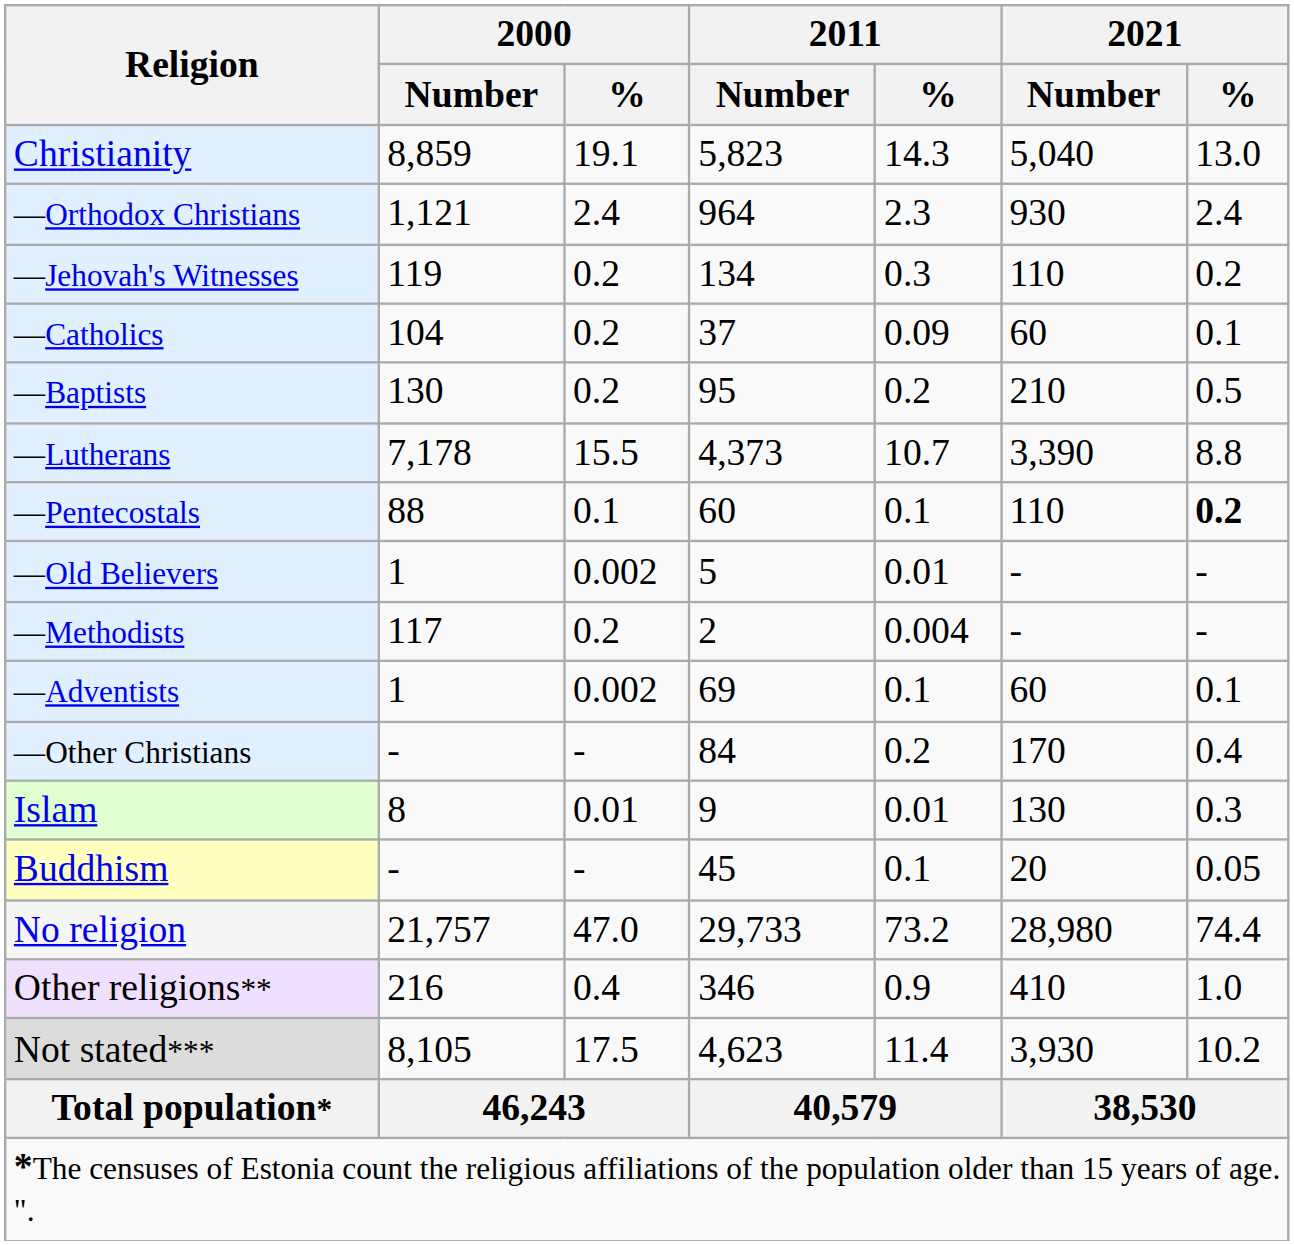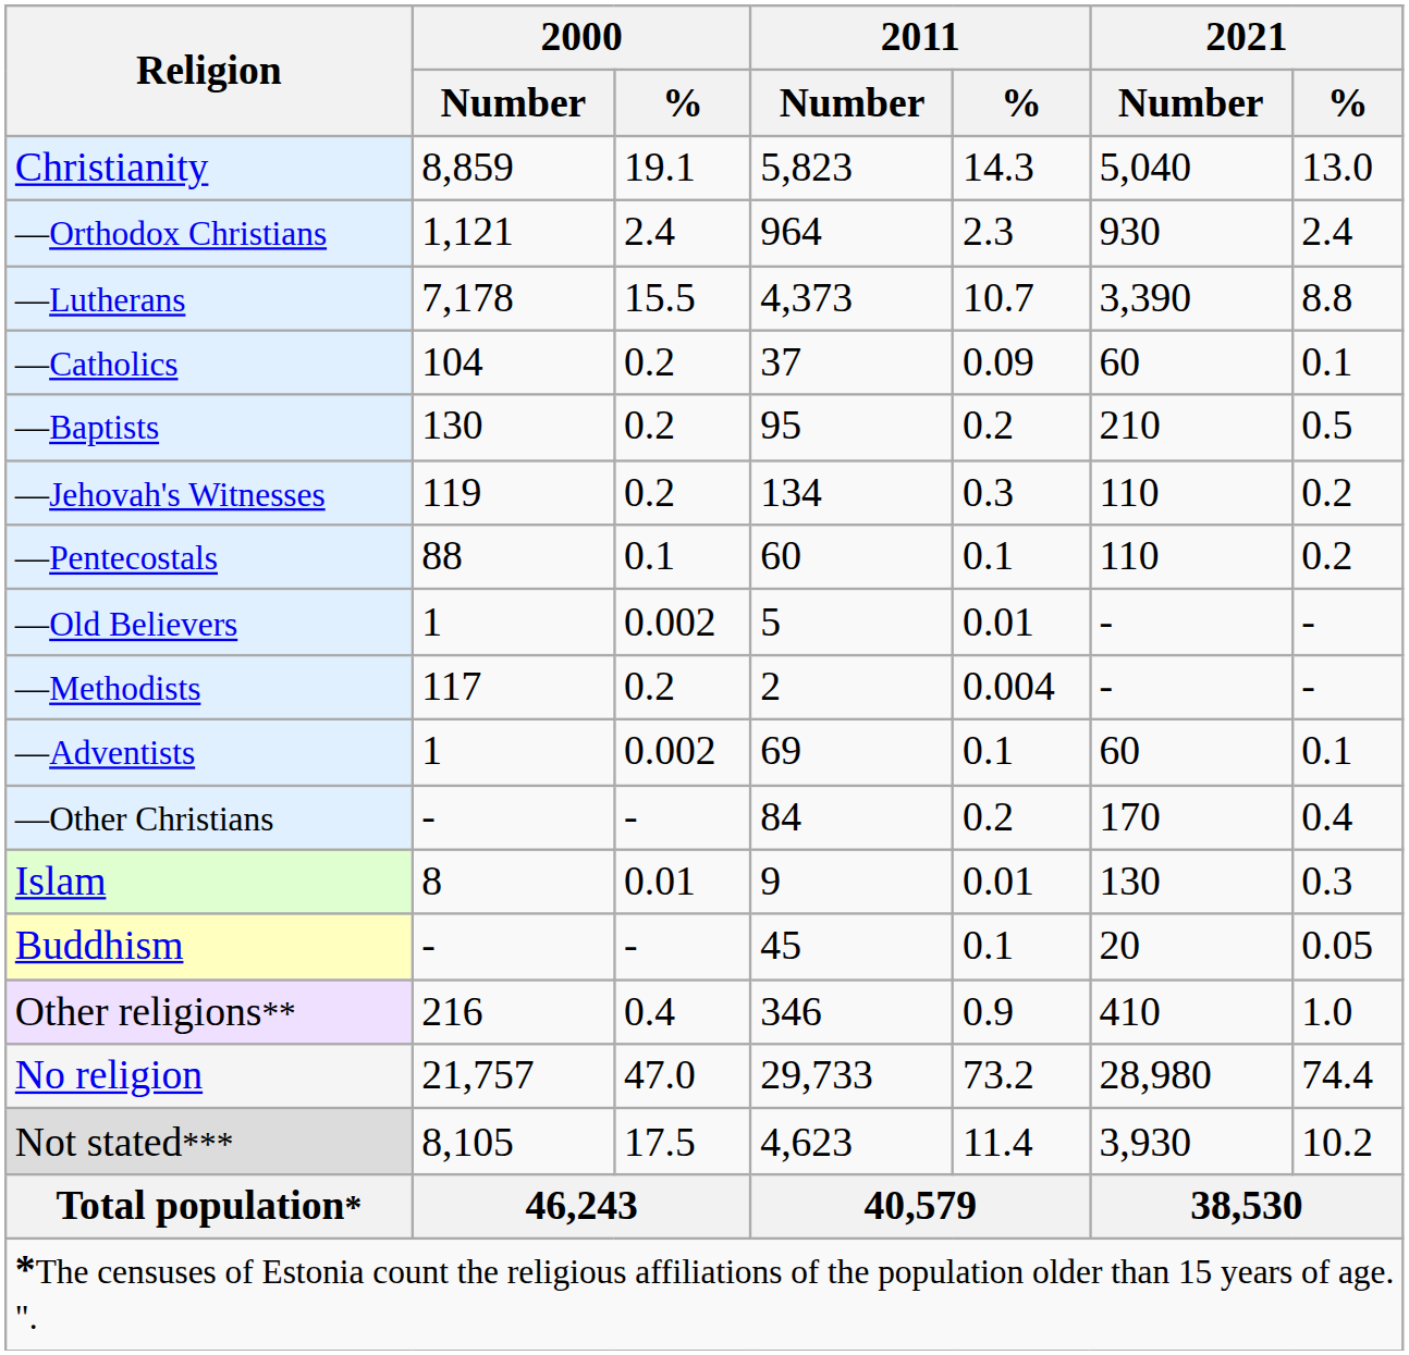rows swapped: —Lutherans <-> —Jehovah's Witnesses
—Pentecostals | 2021 / %: bold -> normal
rows swapped: Other religions** <-> No religion
